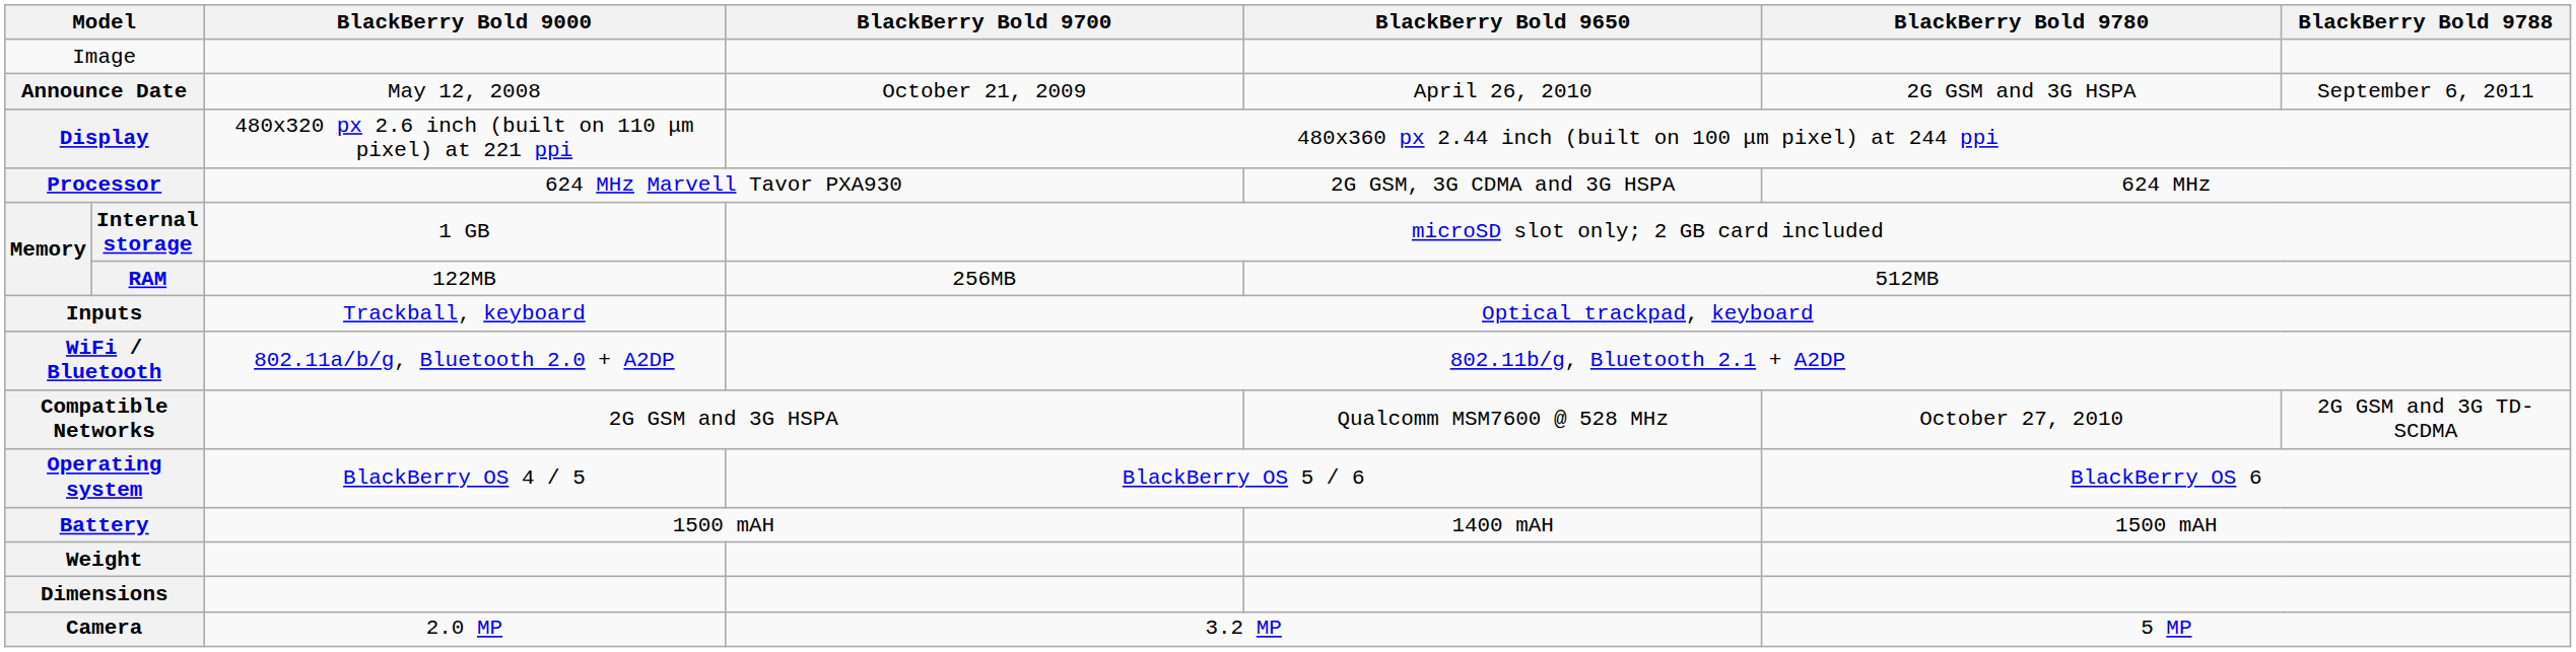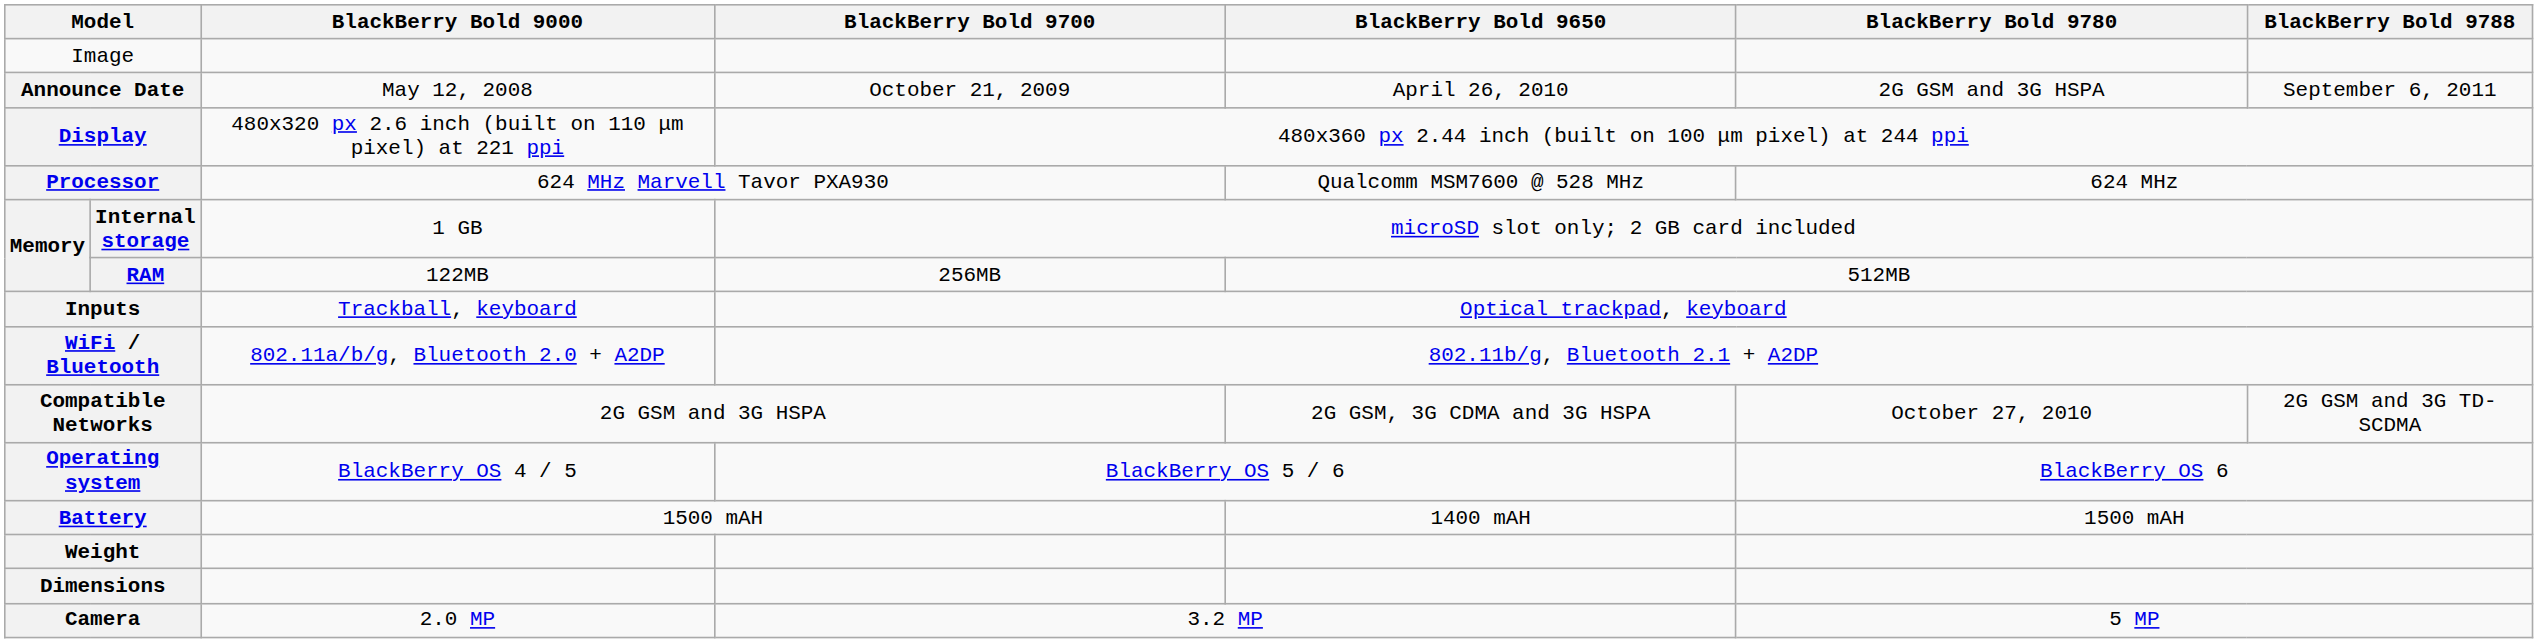Processor | BlackBerry Bold 9650: 2G GSM, 3G CDMA and 3G HSPA -> Qualcomm MSM7600 @ 528 MHz
Compatible Networks | BlackBerry Bold 9650: Qualcomm MSM7600 @ 528 MHz -> 2G GSM, 3G CDMA and 3G HSPA
